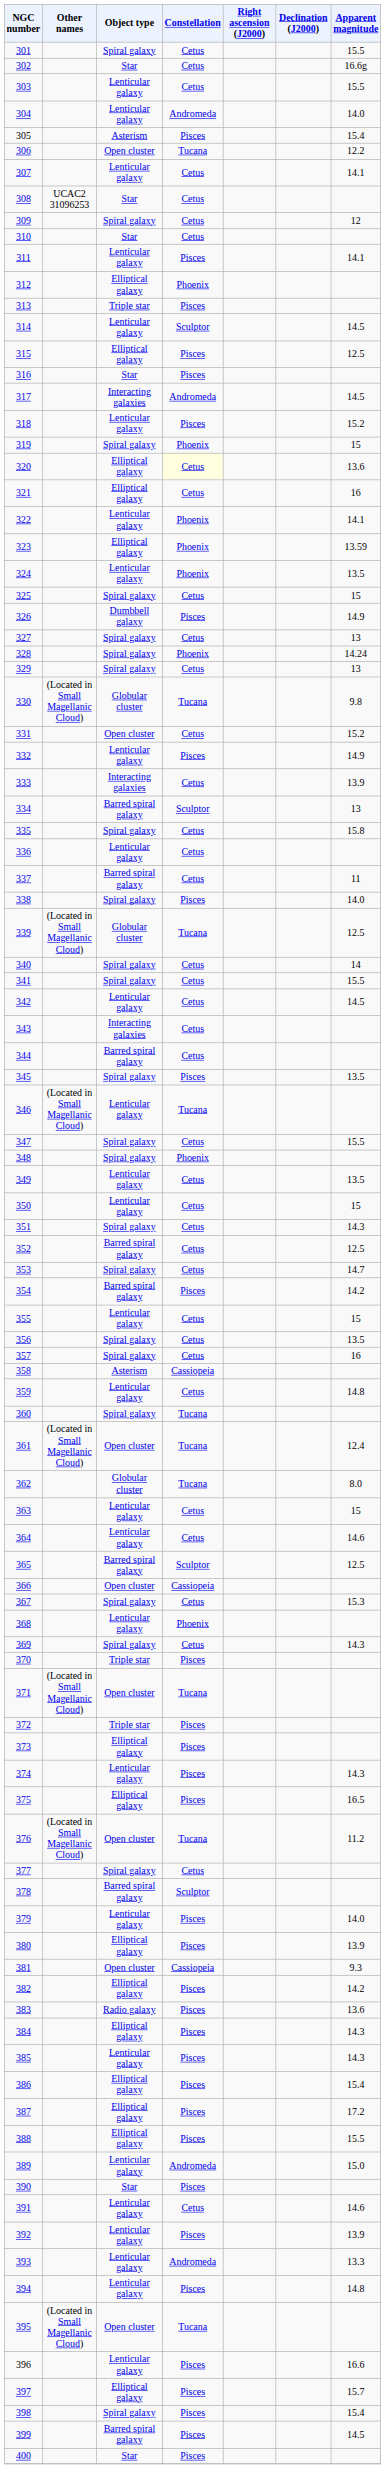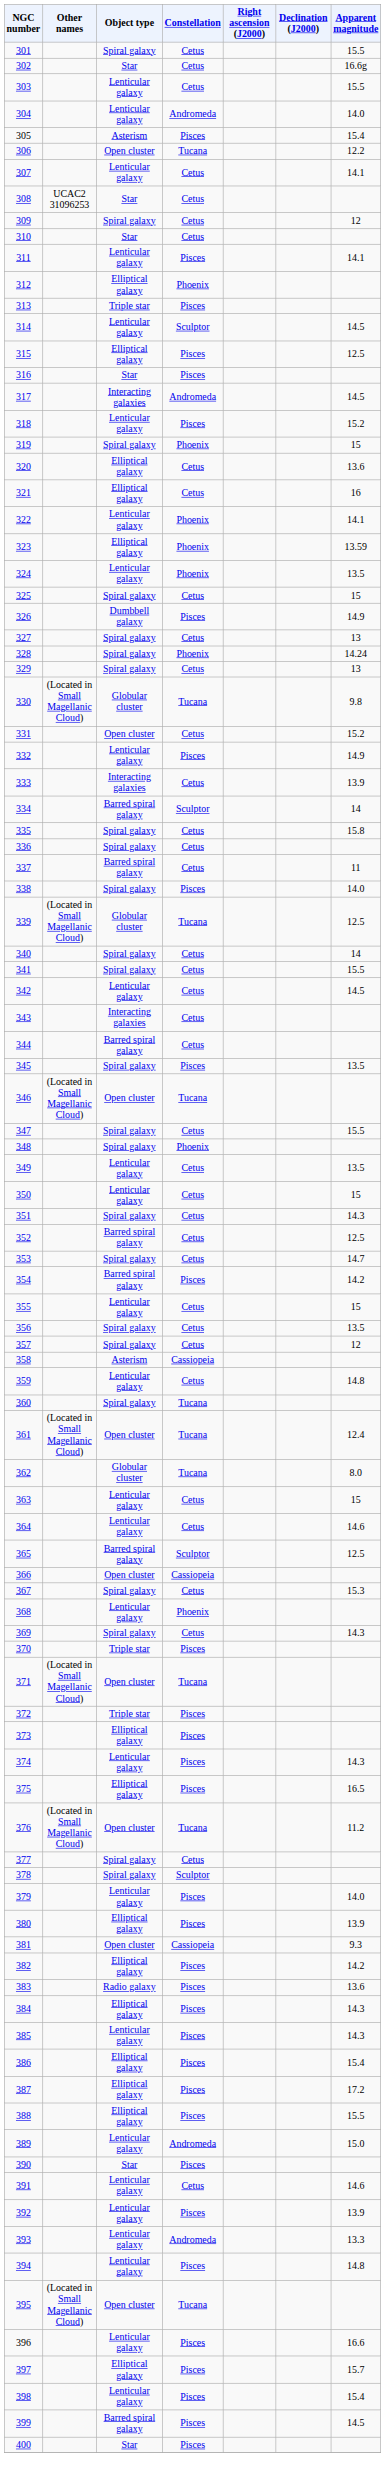320 | Constellation: lightyellow background -> no background
334 | Apparent magnitude: 13 -> 14
336 | Object type: Lenticular galaxy -> Spiral galaxy
346 | Object type: Lenticular galaxy -> Open cluster
357 | Apparent magnitude: 16 -> 12
378 | Object type: Barred spiral galaxy -> Spiral galaxy
398 | Object type: Spiral galaxy -> Lenticular galaxy
